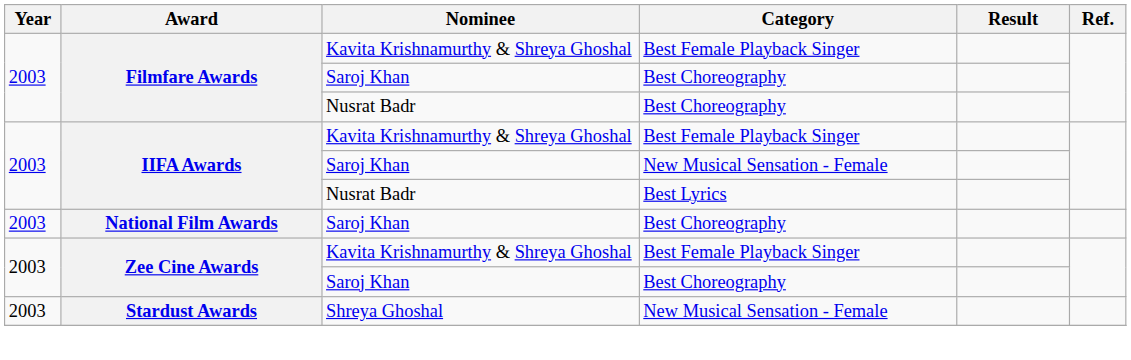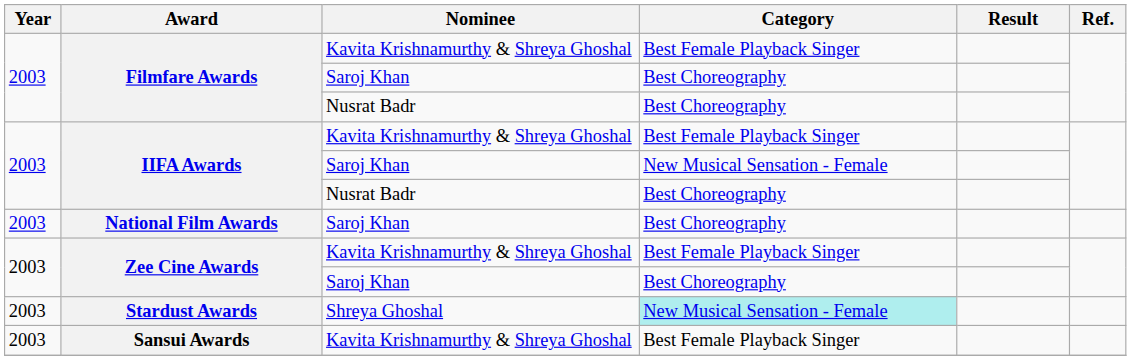IIFA Awards / Nusrat Badr | Category: Best Lyrics -> Best Choreography
Stardust Awards | Category: no background -> paleturquoise background
+ row: 2003 | Sansui Awards | Kavita Krishnamurthy & Shreya Ghoshal | Best Female Playback Singer
